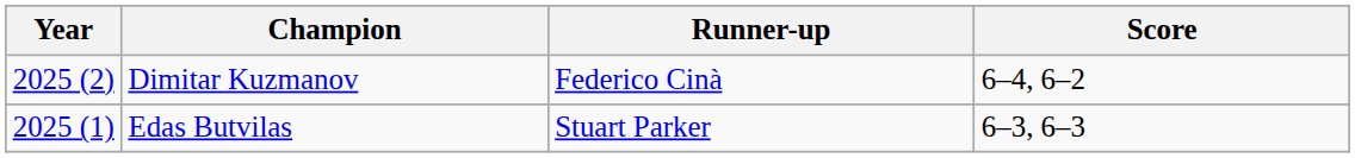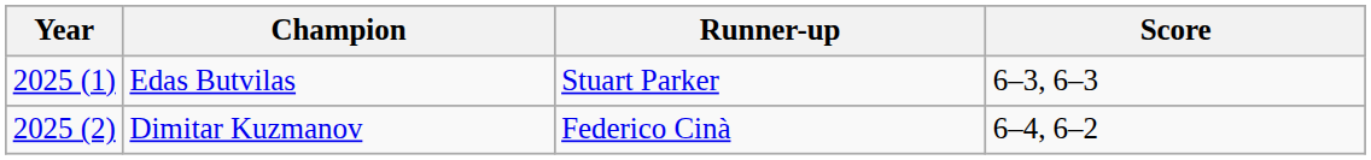rows swapped: Dimitar Kuzmanov <-> Edas Butvilas
